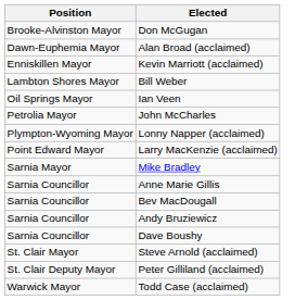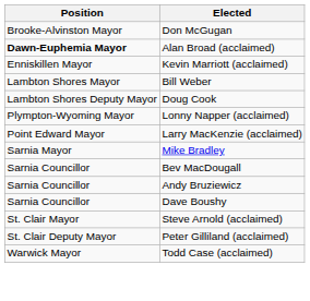Alan Broad (acclaimed) | Position: normal -> bold
+ row: Lambton Shores Deputy Mayor | Doug Cook
- row: Oil Springs Mayor | Ian Veen
- row: Petrolia Mayor | John McCharles
- row: Sarnia Councillor | Anne Marie Gillis
